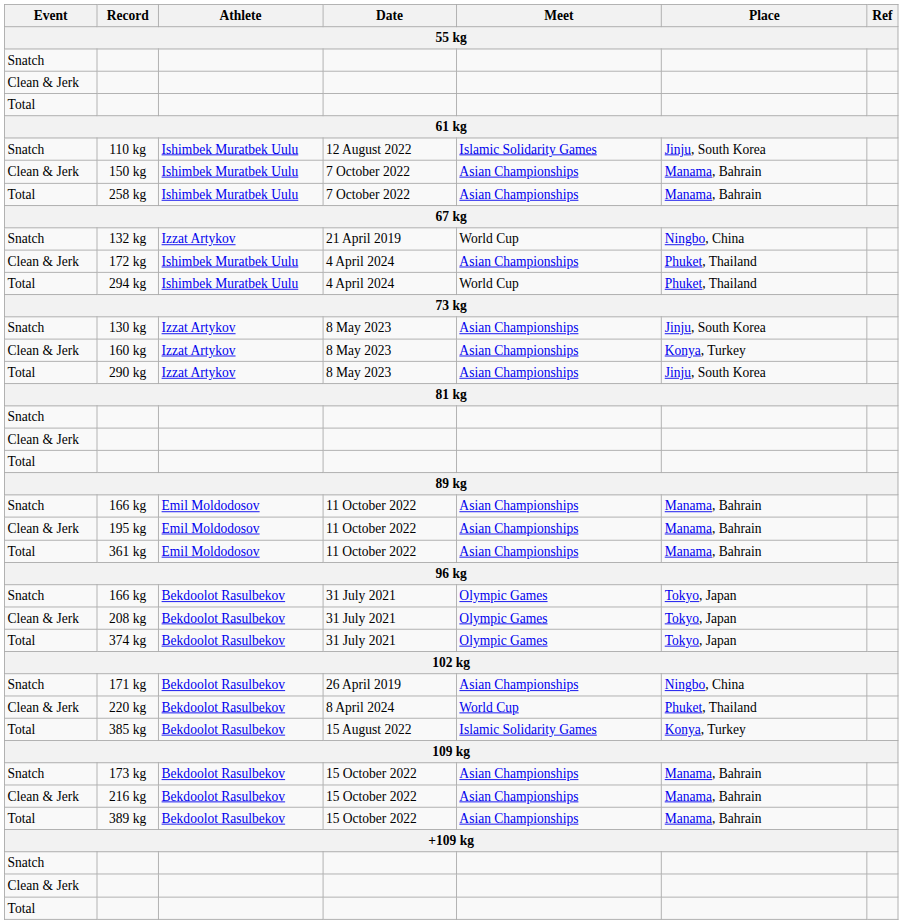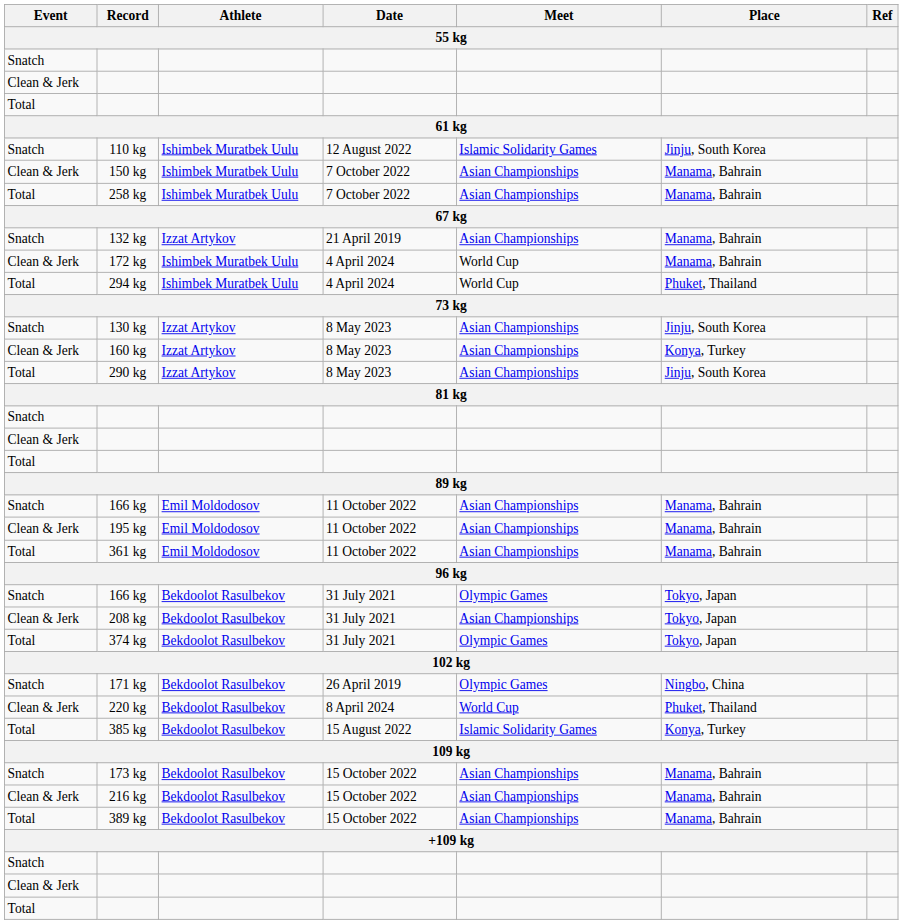132 kg | Meet: World Cup -> Asian Championships
132 kg | Place: Ningbo, China -> Manama, Bahrain
172 kg | Meet: Asian Championships -> World Cup
172 kg | Place: Phuket, Thailand -> Manama, Bahrain
208 kg | Meet: Olympic Games -> Asian Championships
171 kg | Meet: Asian Championships -> Olympic Games
